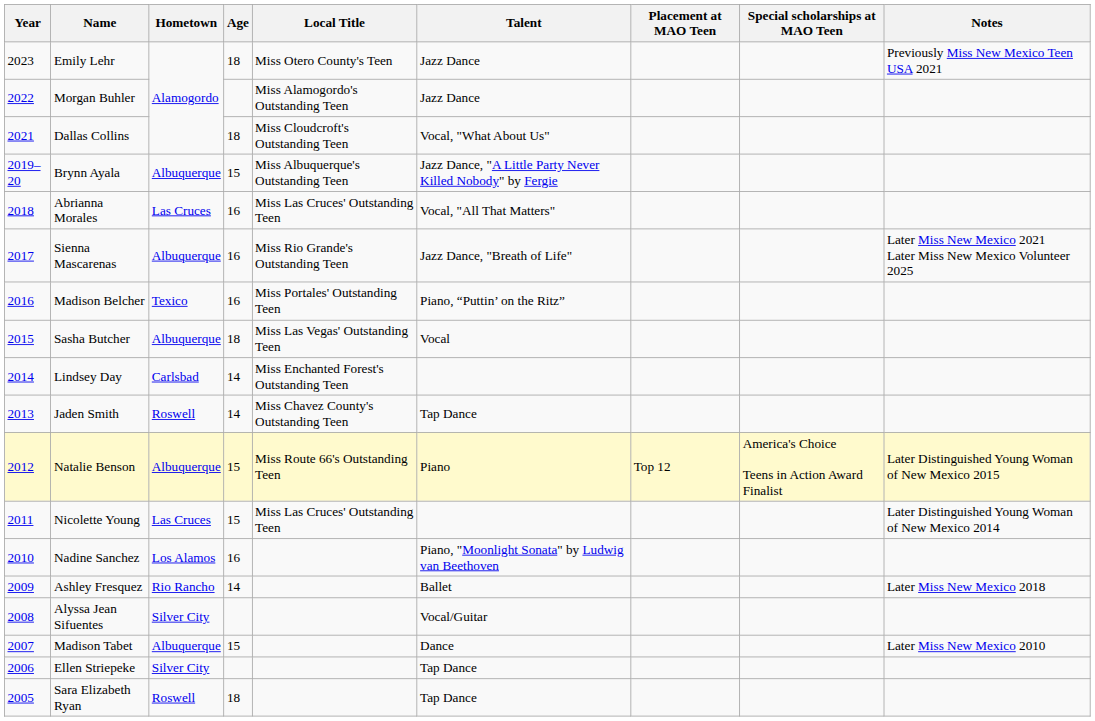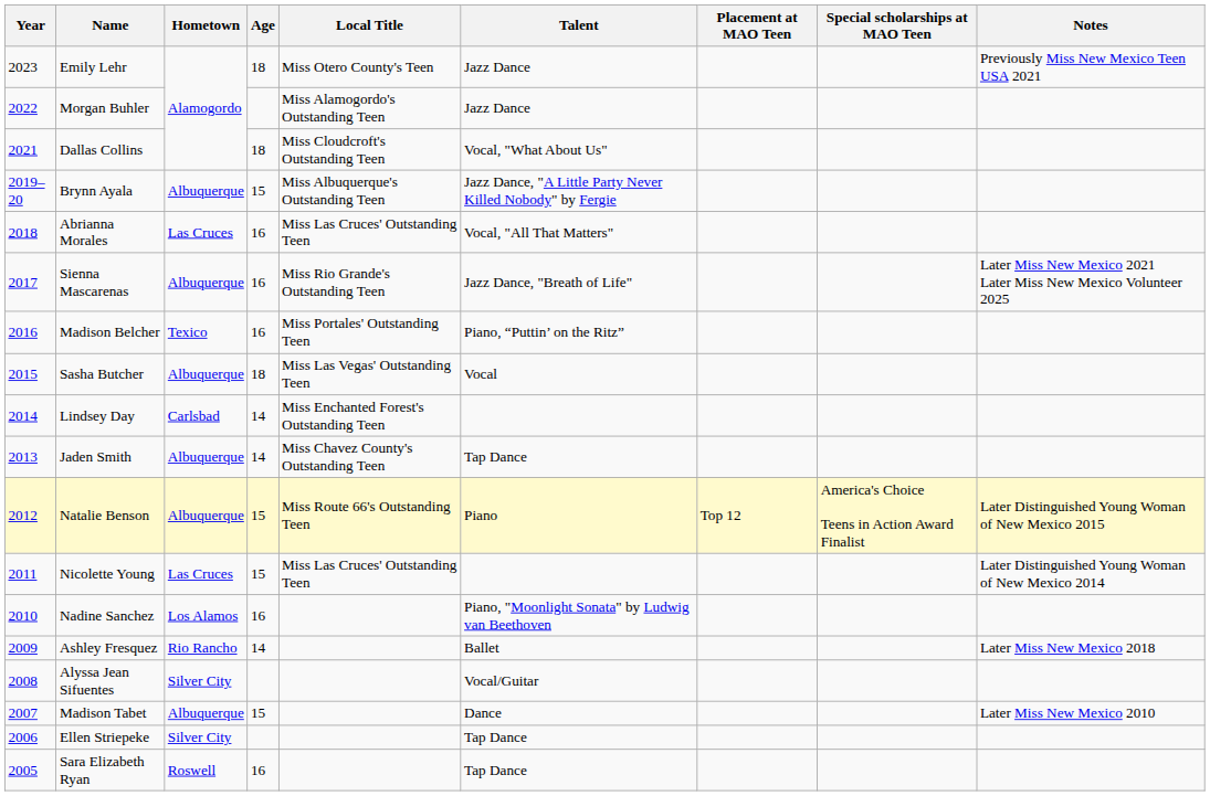Jaden Smith | Hometown: Roswell -> Albuquerque
Sara Elizabeth Ryan | Age: 18 -> 16
